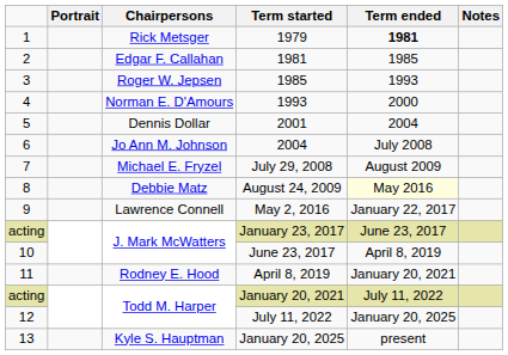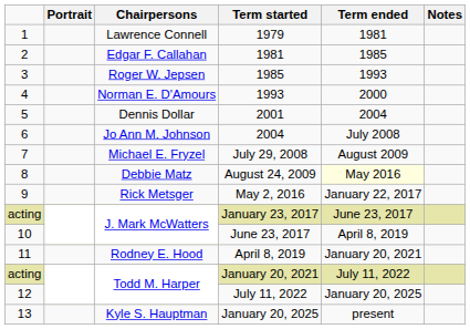1979 | Chairpersons: Rick Metsger -> Lawrence Connell
1979 | Term ended: bold -> normal
May 2, 2016 | Chairpersons: Lawrence Connell -> Rick Metsger
